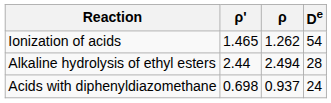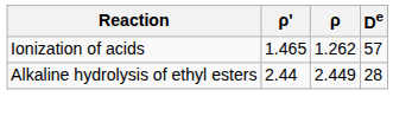Ionization of acids | De: 54 -> 57
Alkaline hydrolysis of ethyl esters | ρ: 2.494 -> 2.449
- row: Acids with diphenyldiazomethane | 0.698 | 0.937 | 24
